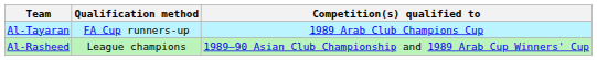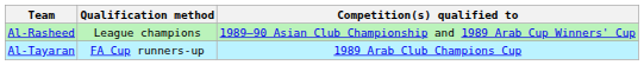rows swapped: Al-Rasheed <-> Al-Tayaran
